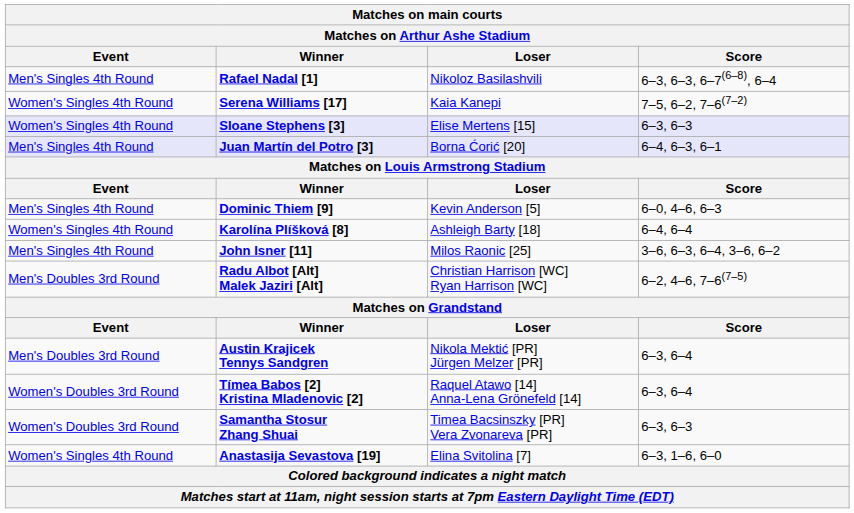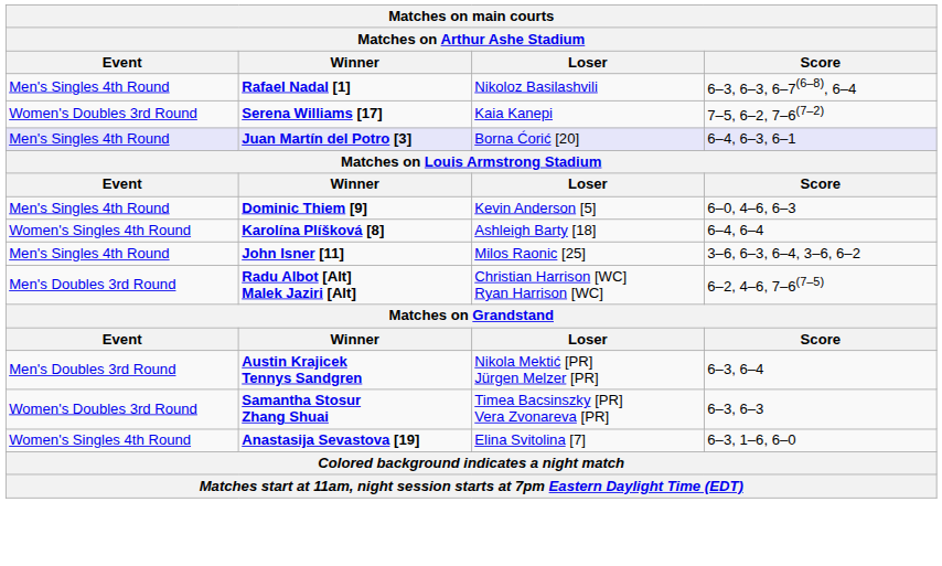Serena Williams [17] | Event: Women's Singles 4th Round -> Women's Doubles 3rd Round
- row: Women's Singles 4th Round | Sloane Stephens [3] | Elise Mertens [15] | 6–3, 6–3
- row: Women's Doubles 3rd Round | Tímea Babos [2] Kristina Mladenovic [2] | Raquel Atawo [14] Anna-Lena Grönefeld [14] | 6–3, 6–4
